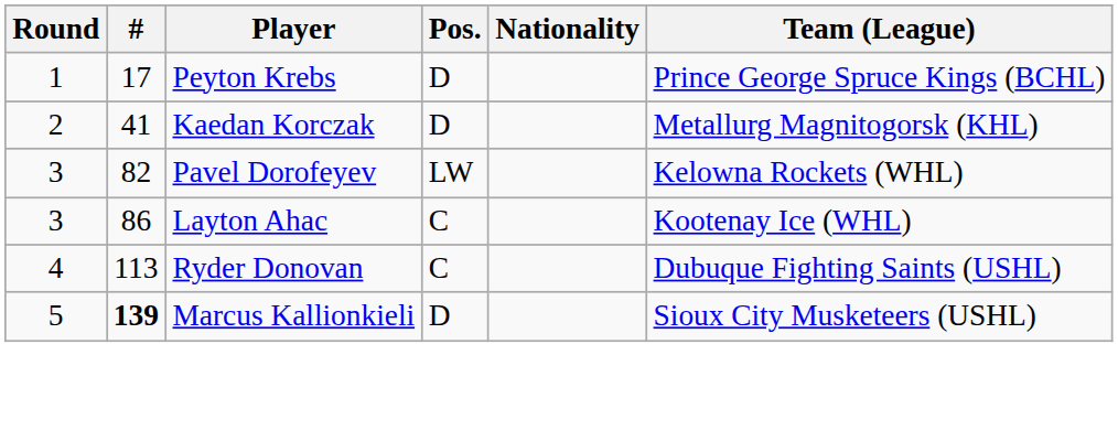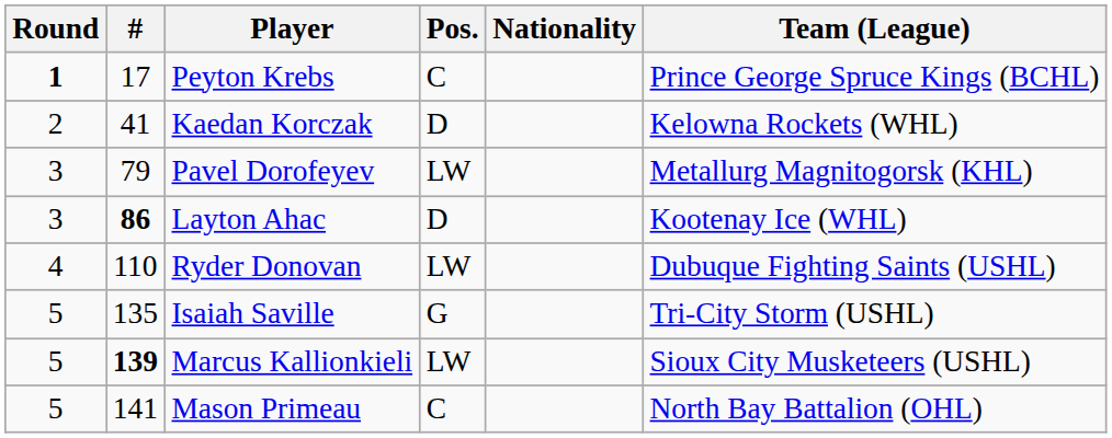Peyton Krebs | Round: normal -> bold
Peyton Krebs | Pos.: D -> C
Kaedan Korczak | Team (League): Metallurg Magnitogorsk (KHL) -> Kelowna Rockets (WHL)
Pavel Dorofeyev | #: 82 -> 79
Pavel Dorofeyev | Team (League): Kelowna Rockets (WHL) -> Metallurg Magnitogorsk (KHL)
Layton Ahac | #: normal -> bold
Layton Ahac | Pos.: C -> D
Ryder Donovan | #: 113 -> 110
Ryder Donovan | Pos.: C -> LW
+ row: 5 | 135 | Isaiah Saville | G | Tri-City Storm (USHL)
Marcus Kallionkieli | Pos.: D -> LW
+ row: 5 | 141 | Mason Primeau | C | North Bay Battalion (OHL)
